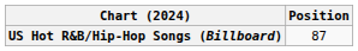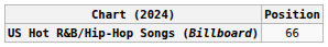US Hot R&B/Hip-Hop Songs (Billboard) | Position: 87 -> 66
